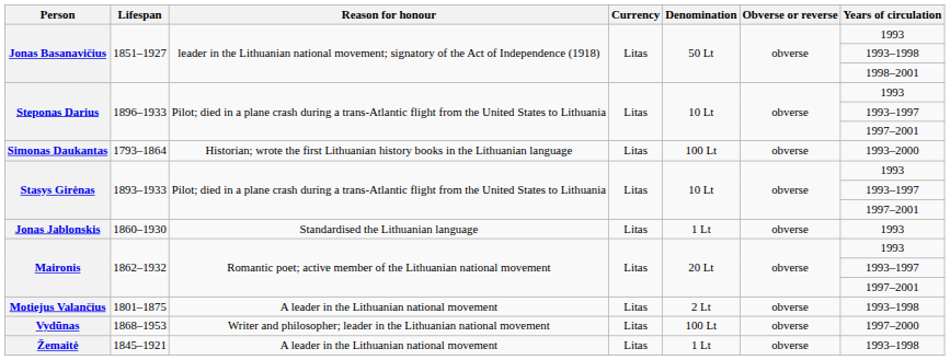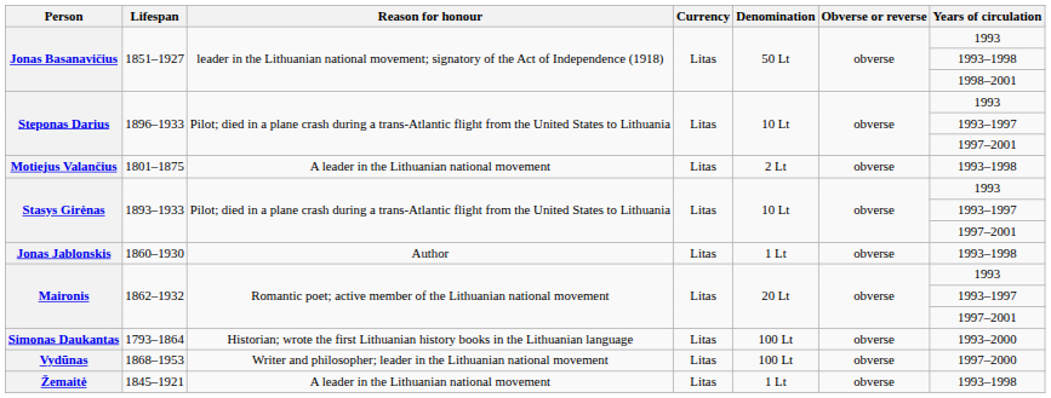rows swapped: Simonas Daukantas <-> Motiejus Valančius
Jonas Jablonskis | Reason for honour: Standardised the Lithuanian language -> Author
Jonas Jablonskis | Years of circulation: 1993 -> 1993–1998
